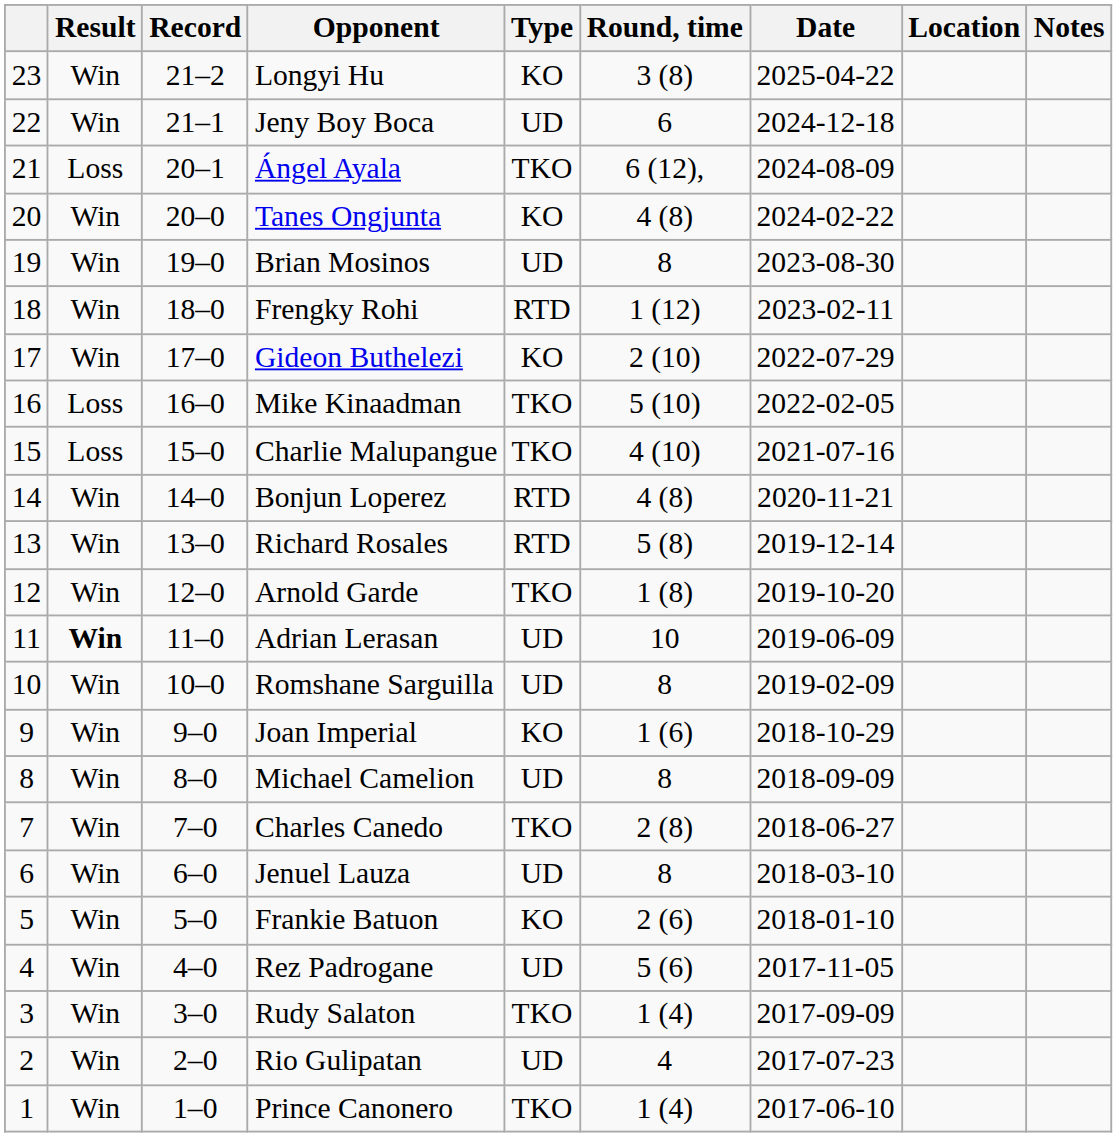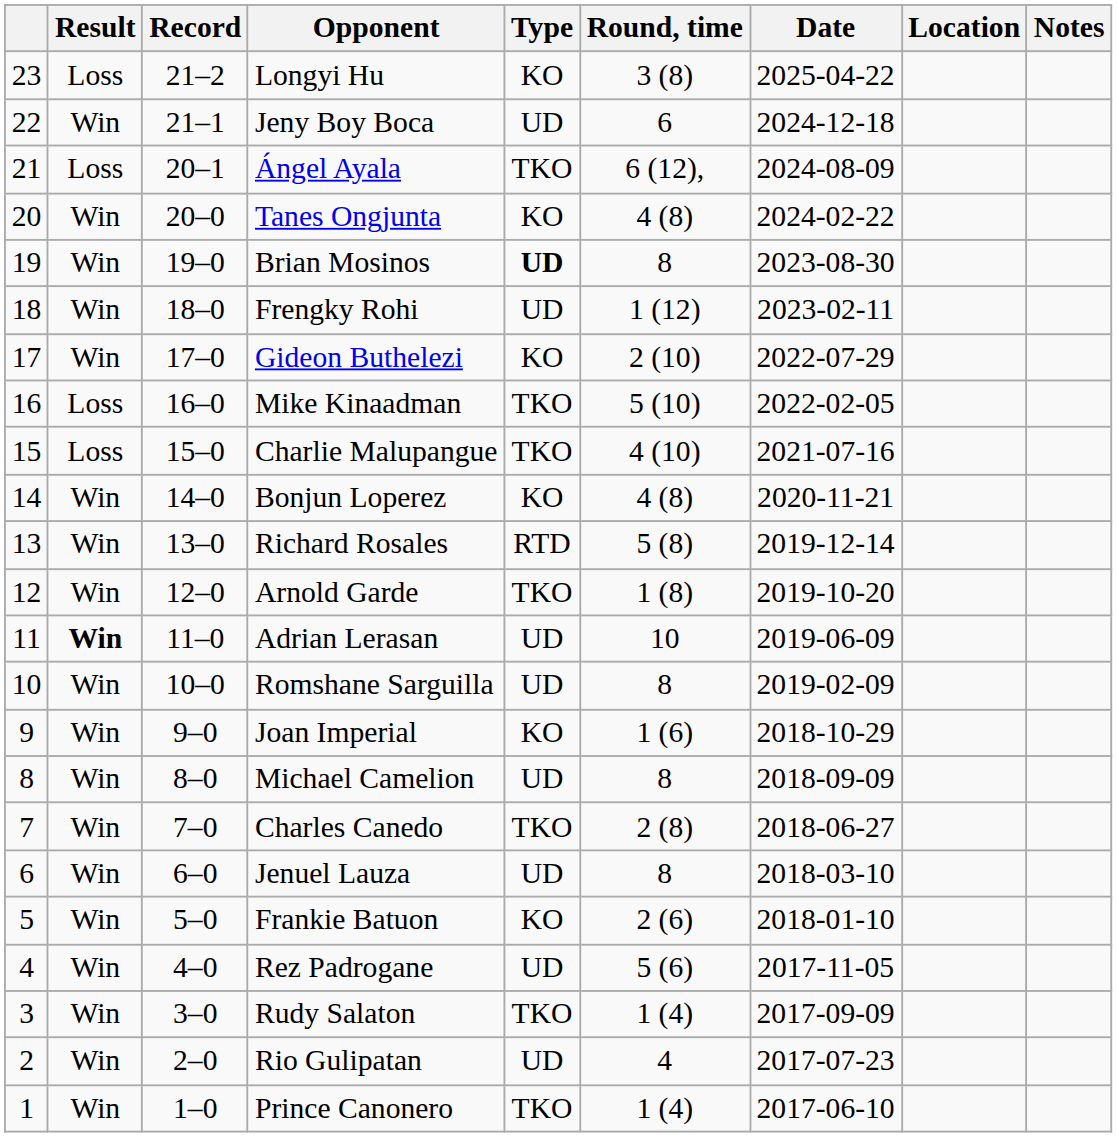Longyi Hu | Result: Win -> Loss
Brian Mosinos | Type: normal -> bold
Frengky Rohi | Type: RTD -> UD
Bonjun Loperez | Type: RTD -> KO
